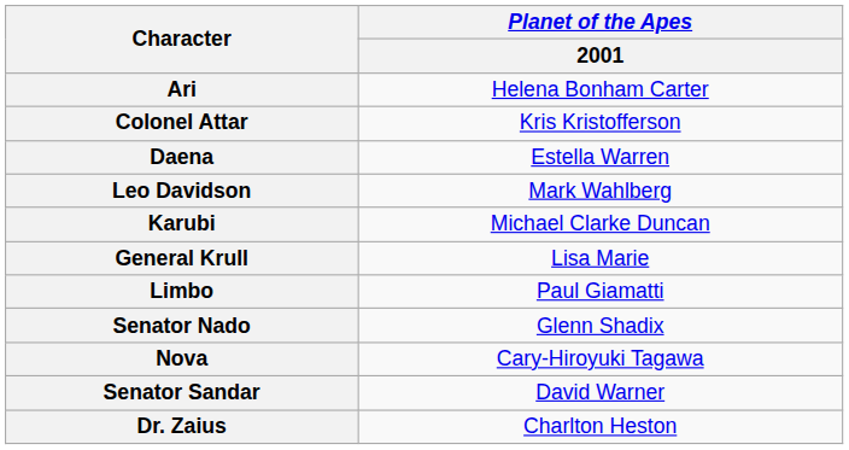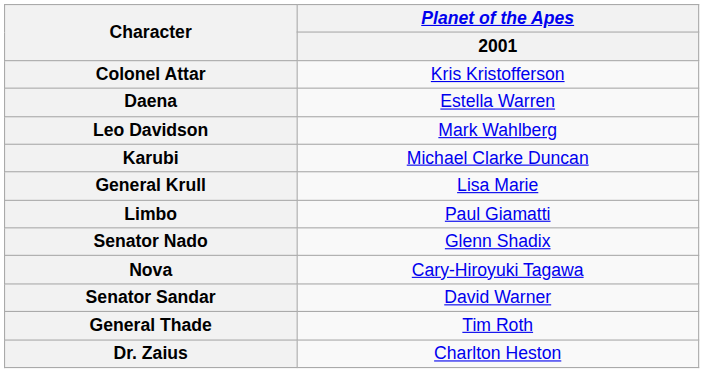- row: Ari | Helena Bonham Carter
+ row: General Thade | Tim Roth
